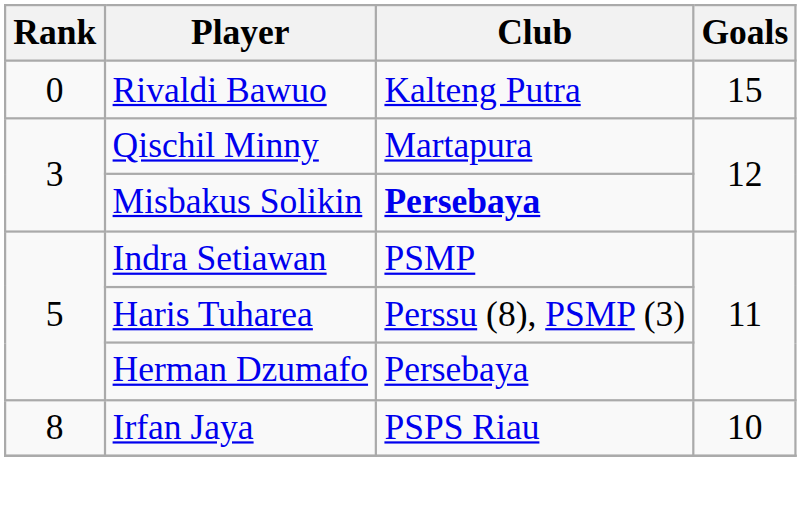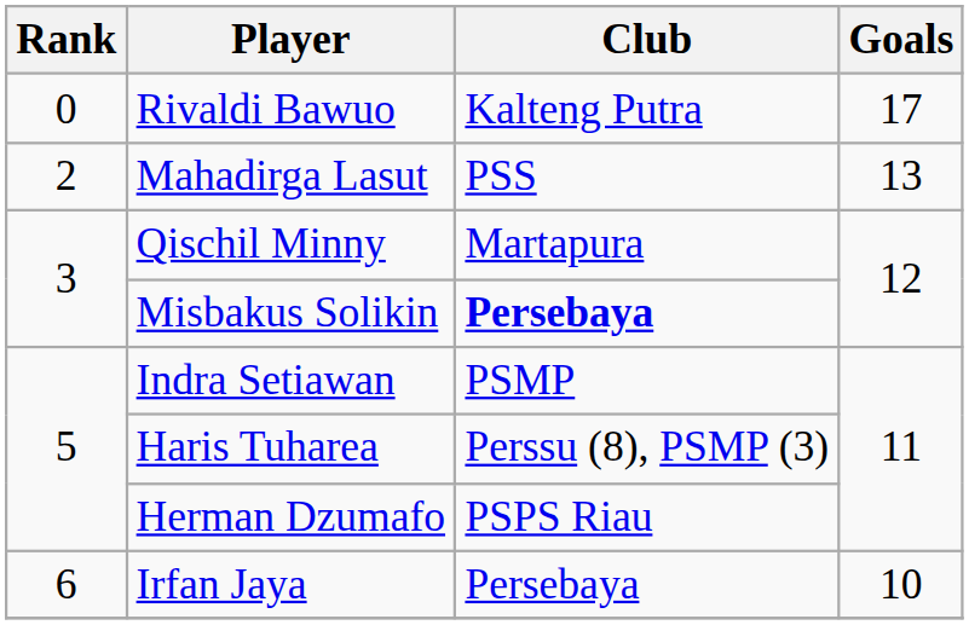Rivaldi Bawuo | Goals: 15 -> 17
+ row: 2 | Mahadirga Lasut | PSS | 13
Herman Dzumafo | Club: Persebaya -> PSPS Riau
Irfan Jaya | Rank: 8 -> 6
Irfan Jaya | Club: PSPS Riau -> Persebaya
